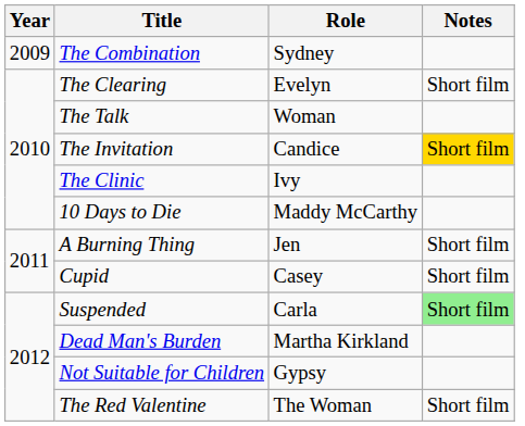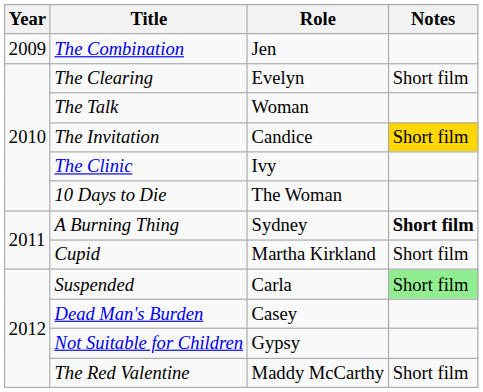The Combination | Role: Sydney -> Jen
10 Days to Die | Role: Maddy McCarthy -> The Woman
A Burning Thing | Role: Jen -> Sydney
A Burning Thing | Notes: normal -> bold
Cupid | Role: Casey -> Martha Kirkland
Dead Man's Burden | Role: Martha Kirkland -> Casey
The Red Valentine | Role: The Woman -> Maddy McCarthy
